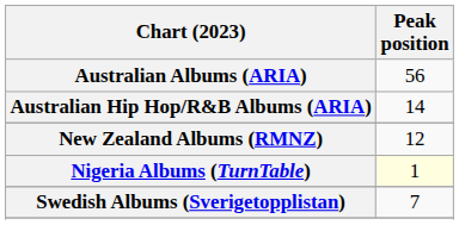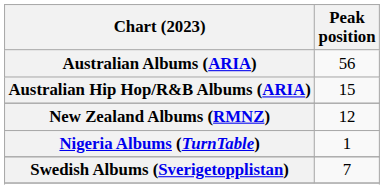Australian Hip Hop/R&B Albums (ARIA) | Peak position: 14 -> 15
Nigeria Albums (TurnTable) | Peak position: lightyellow background -> no background
